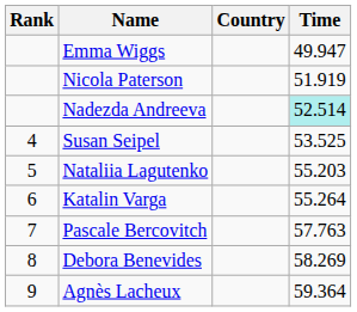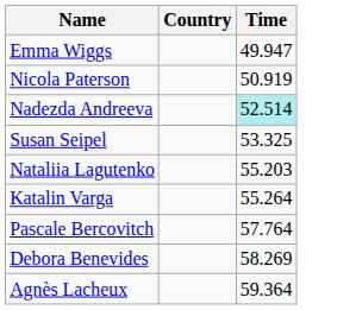- column: Rank | 4 | 5 | 6 | 7 | 8 | 9
Nicola Paterson | Time: 51.919 -> 50.919
Susan Seipel | Time: 53.525 -> 53.325
Pascale Bercovitch | Time: 57.763 -> 57.764
